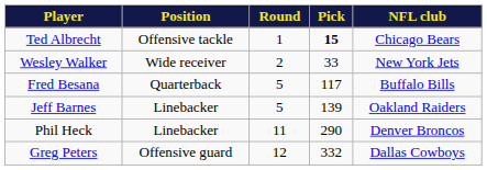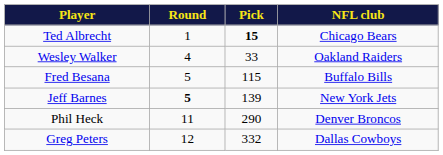- column: Position | Offensive tackle | Wide receiver | Quarterback | Linebacker | Linebacker | Offensive guard
Wesley Walker | Round: 2 -> 4
Wesley Walker | NFL club: New York Jets -> Oakland Raiders
Fred Besana | Pick: 117 -> 115
Jeff Barnes | Round: normal -> bold
Jeff Barnes | NFL club: Oakland Raiders -> New York Jets
